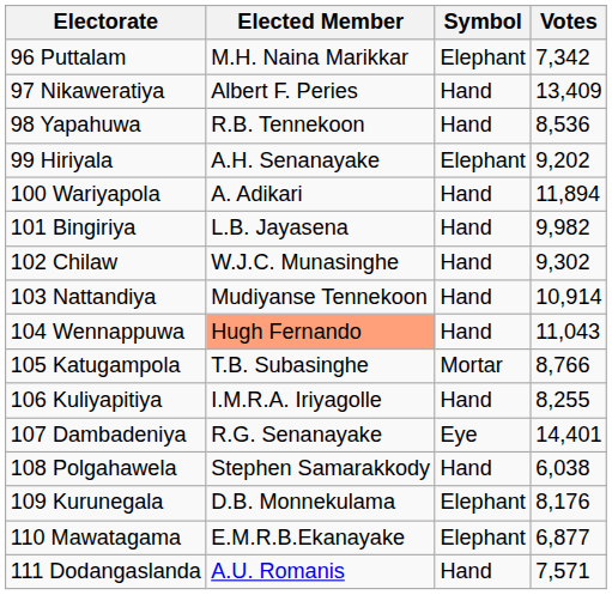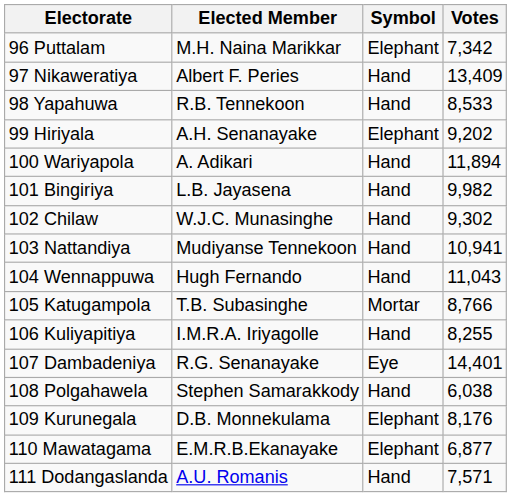98 Yapahuwa | Votes: 8,536 -> 8,533
103 Nattandiya | Votes: 10,914 -> 10,941
104 Wennappuwa | Elected Member: lightsalmon background -> no background
